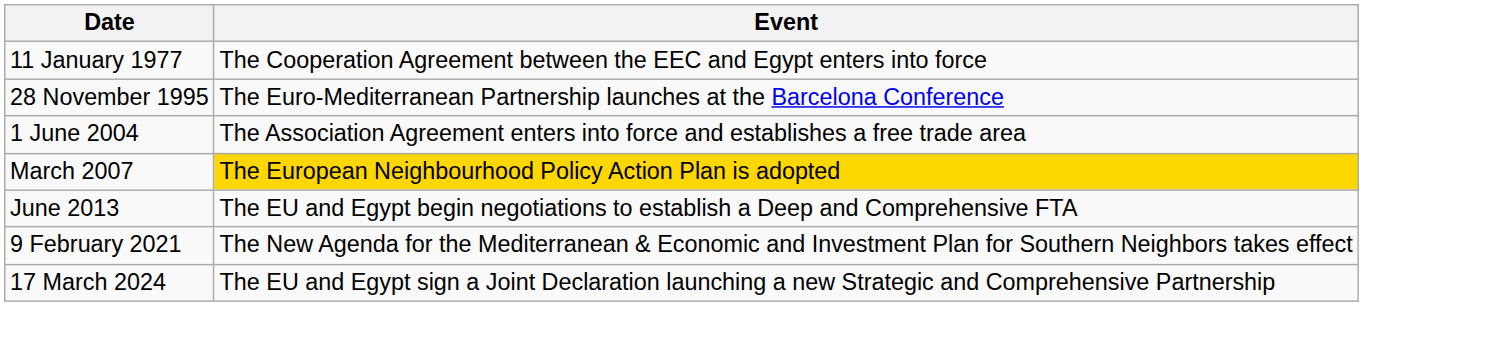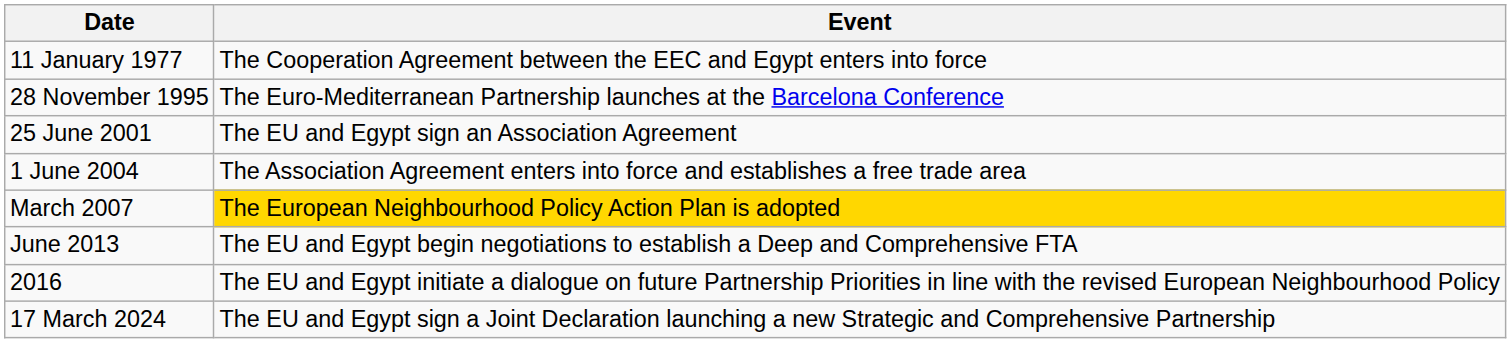+ row: 25 June 2001 | The EU and Egypt sign an Association Agreement
+ row: 2016 | The EU and Egypt initiate a dialogue on future Partnership Priorities in line with the revised European Neighbourhood Policy
- row: 9 February 2021 | The New Agenda for the Mediterranean & Economic and Investment Plan for Southern Neighbors takes effect
